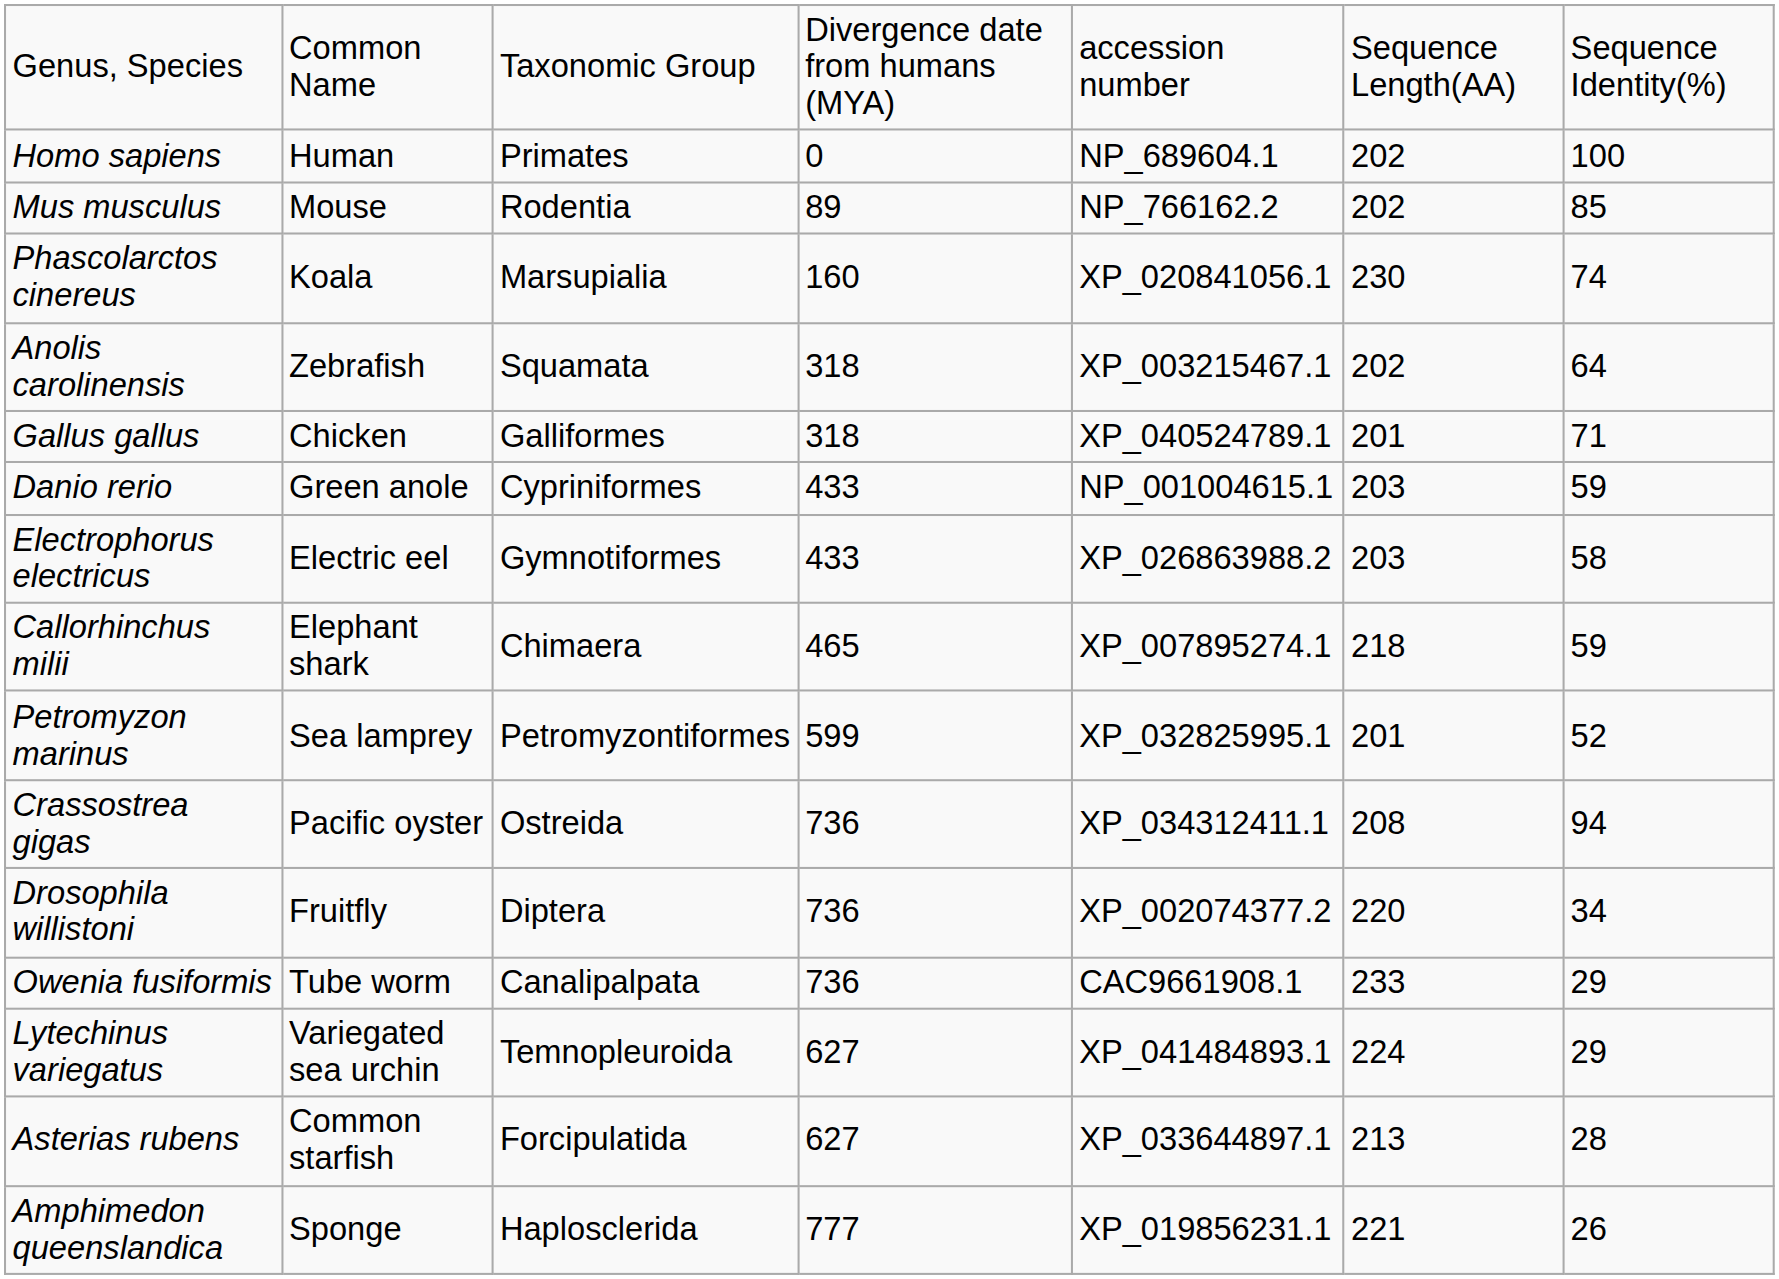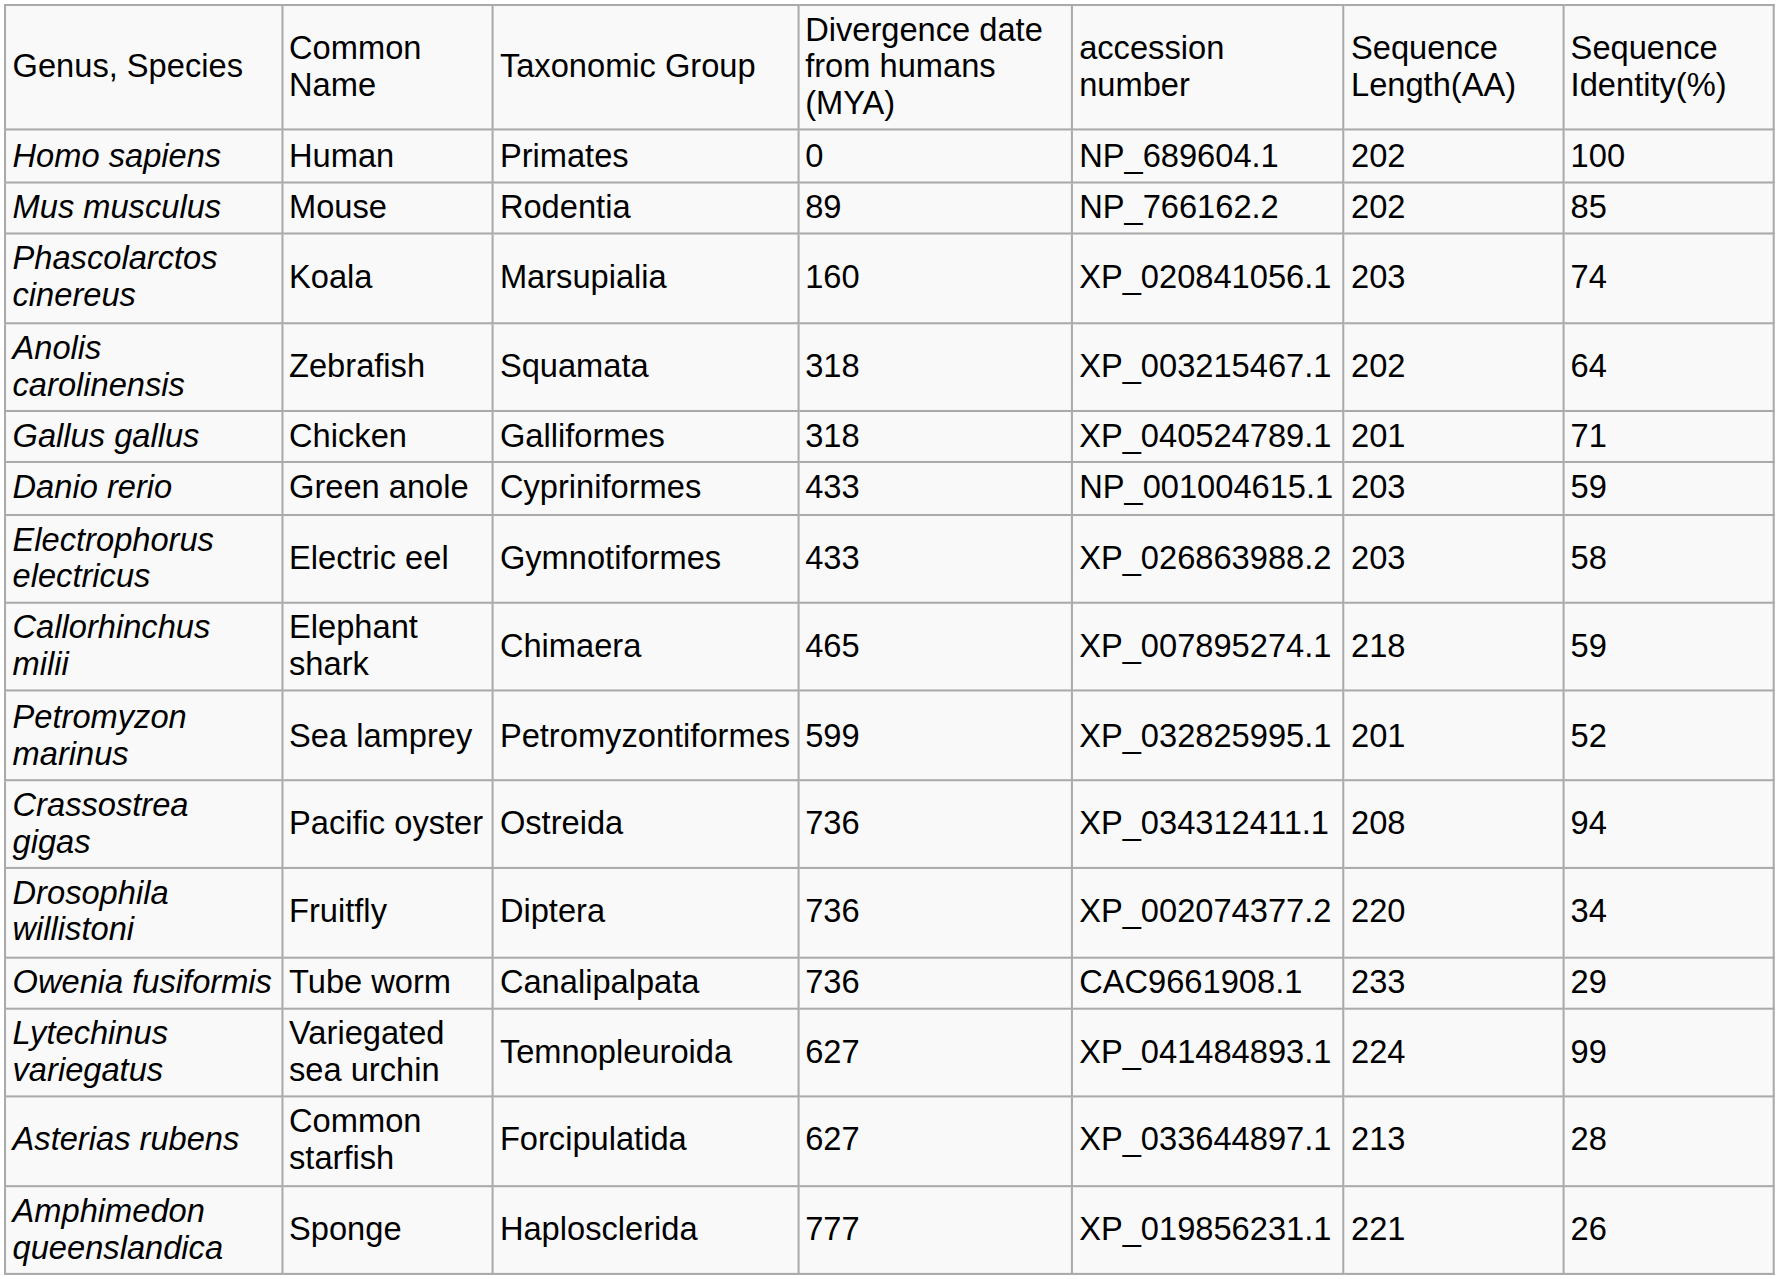Phascolarctos cinereus | column 6: 230 -> 203
Lytechinus variegatus | column 7: 29 -> 99
